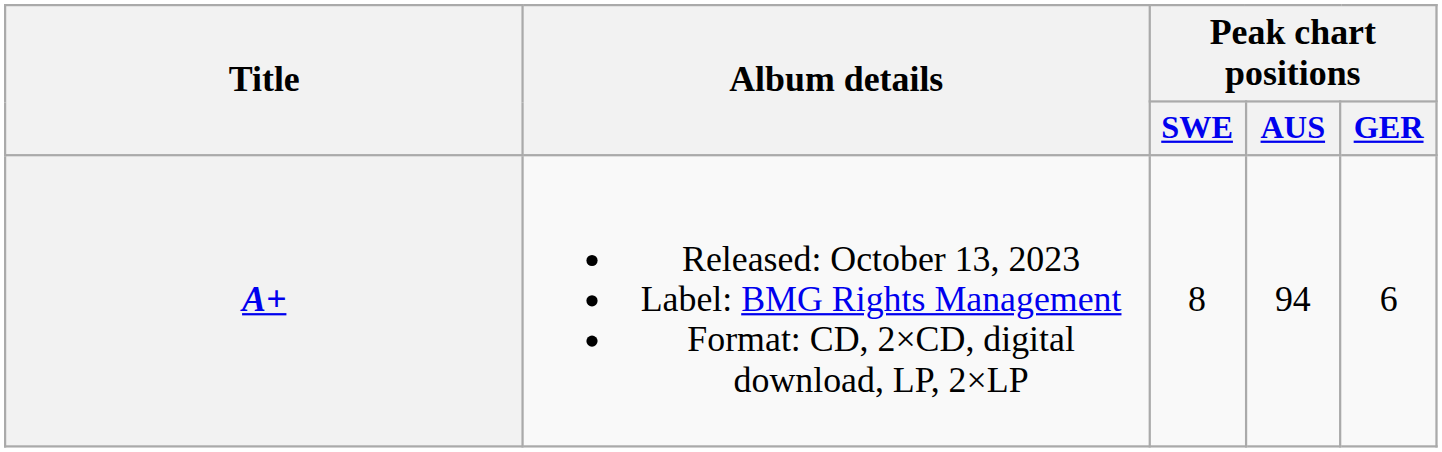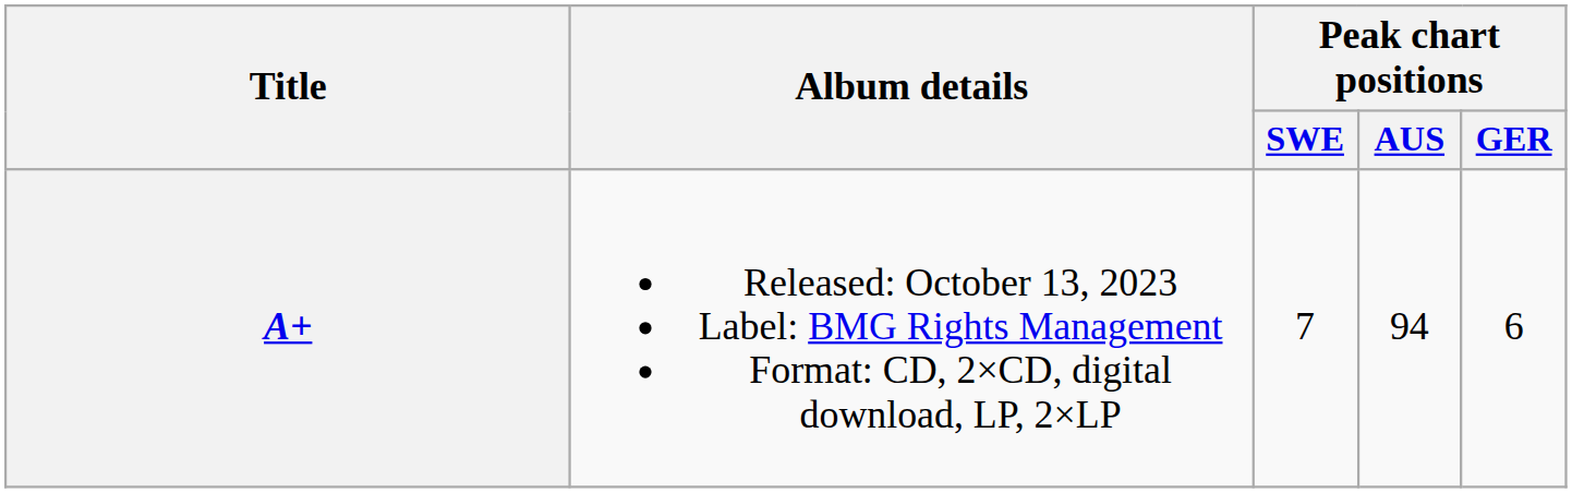A+ | Peak chart positions / SWE: 8 -> 7
